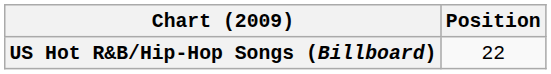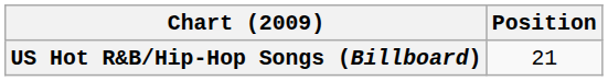US Hot R&B/Hip-Hop Songs (Billboard) | Position: 22 -> 21
